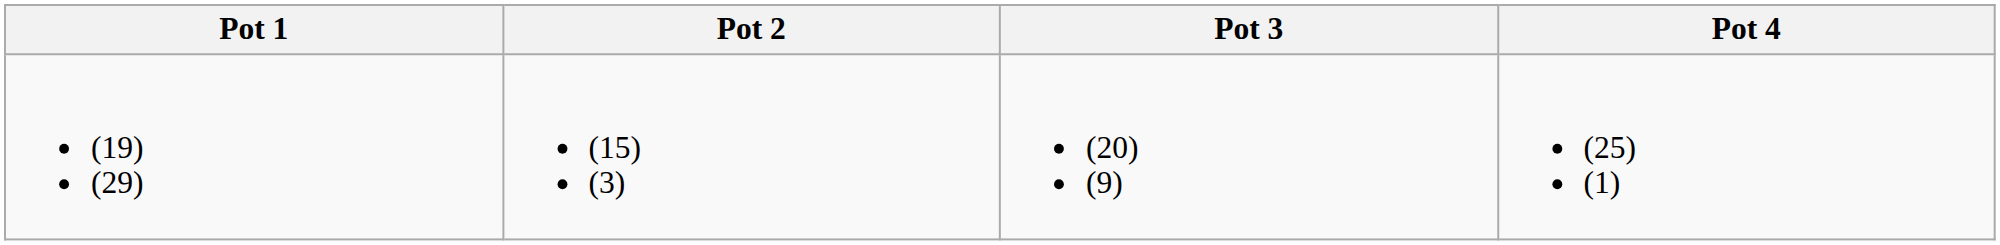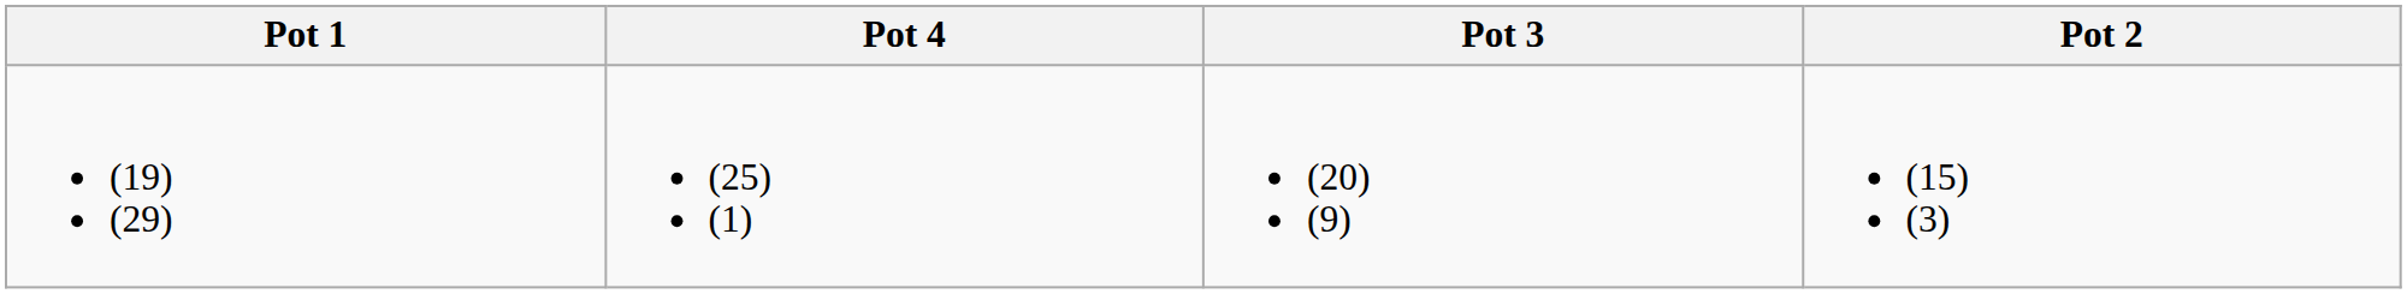columns swapped: Pot 2 <-> Pot 4
